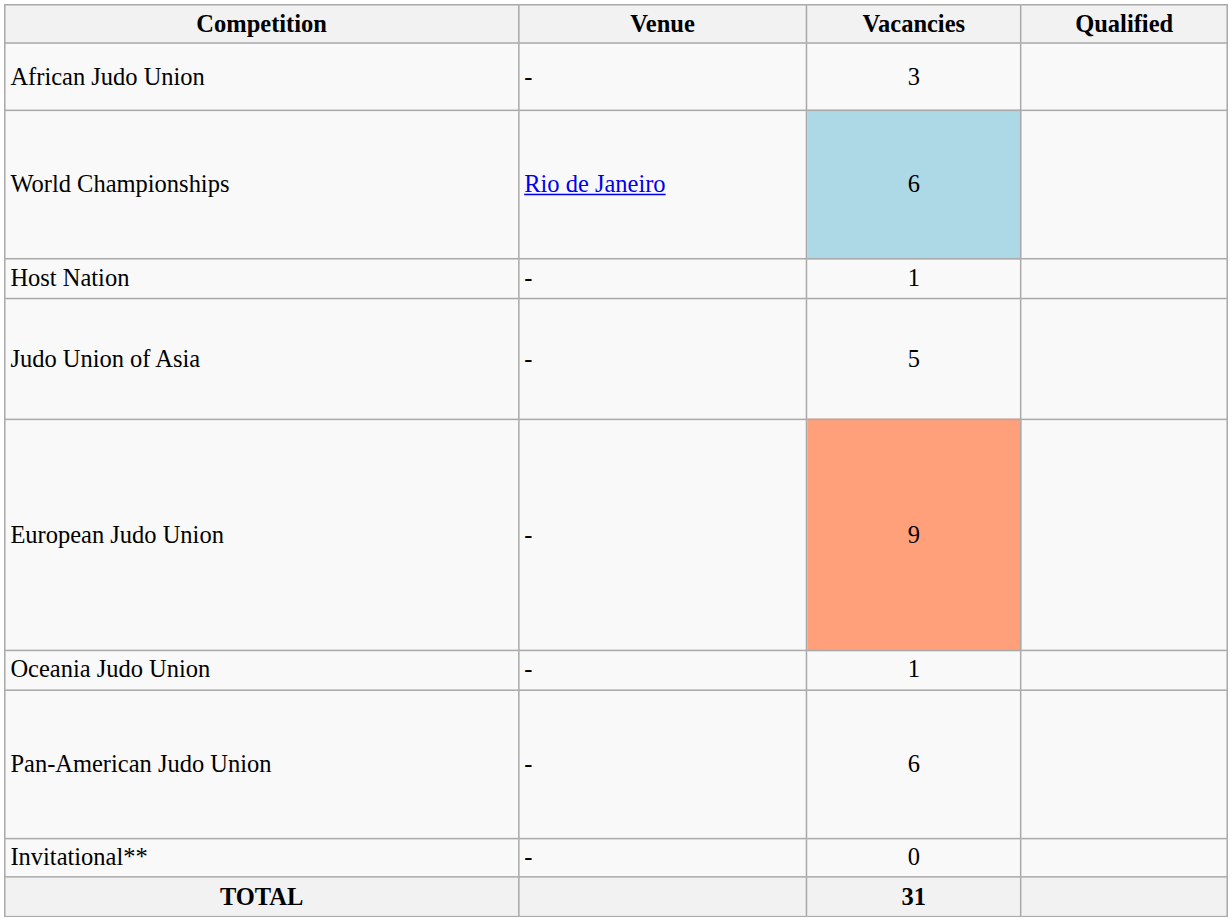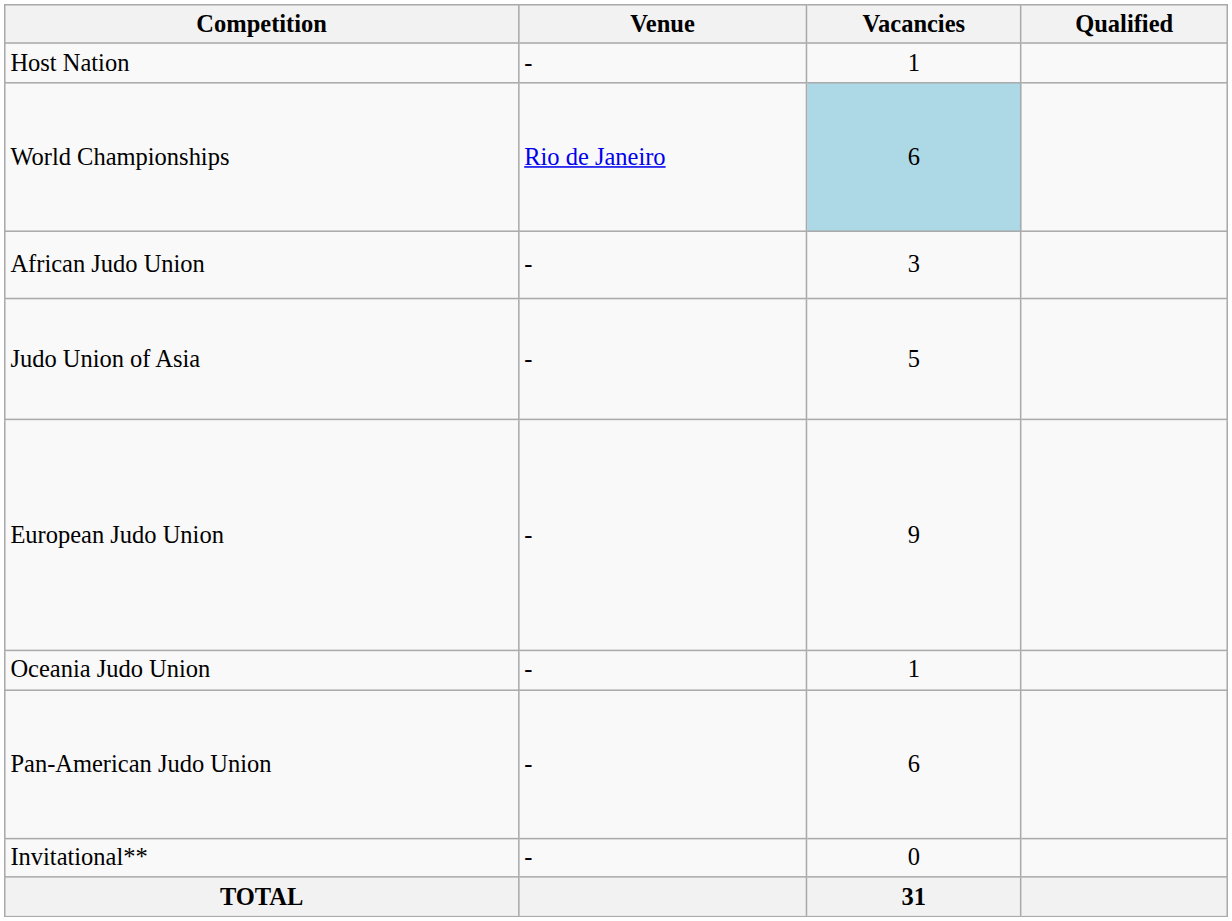rows swapped: Host Nation <-> African Judo Union
European Judo Union | Vacancies: lightsalmon background -> no background
